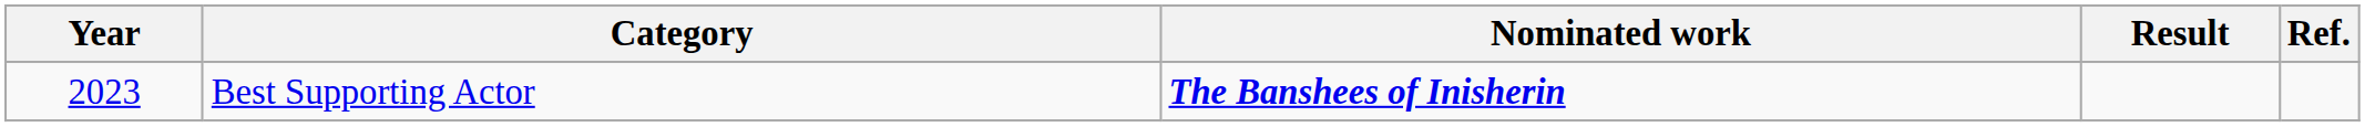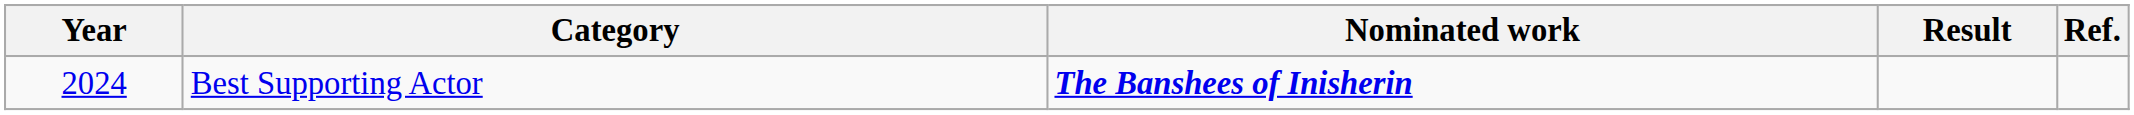Best Supporting Actor | Year: 2023 -> 2024
